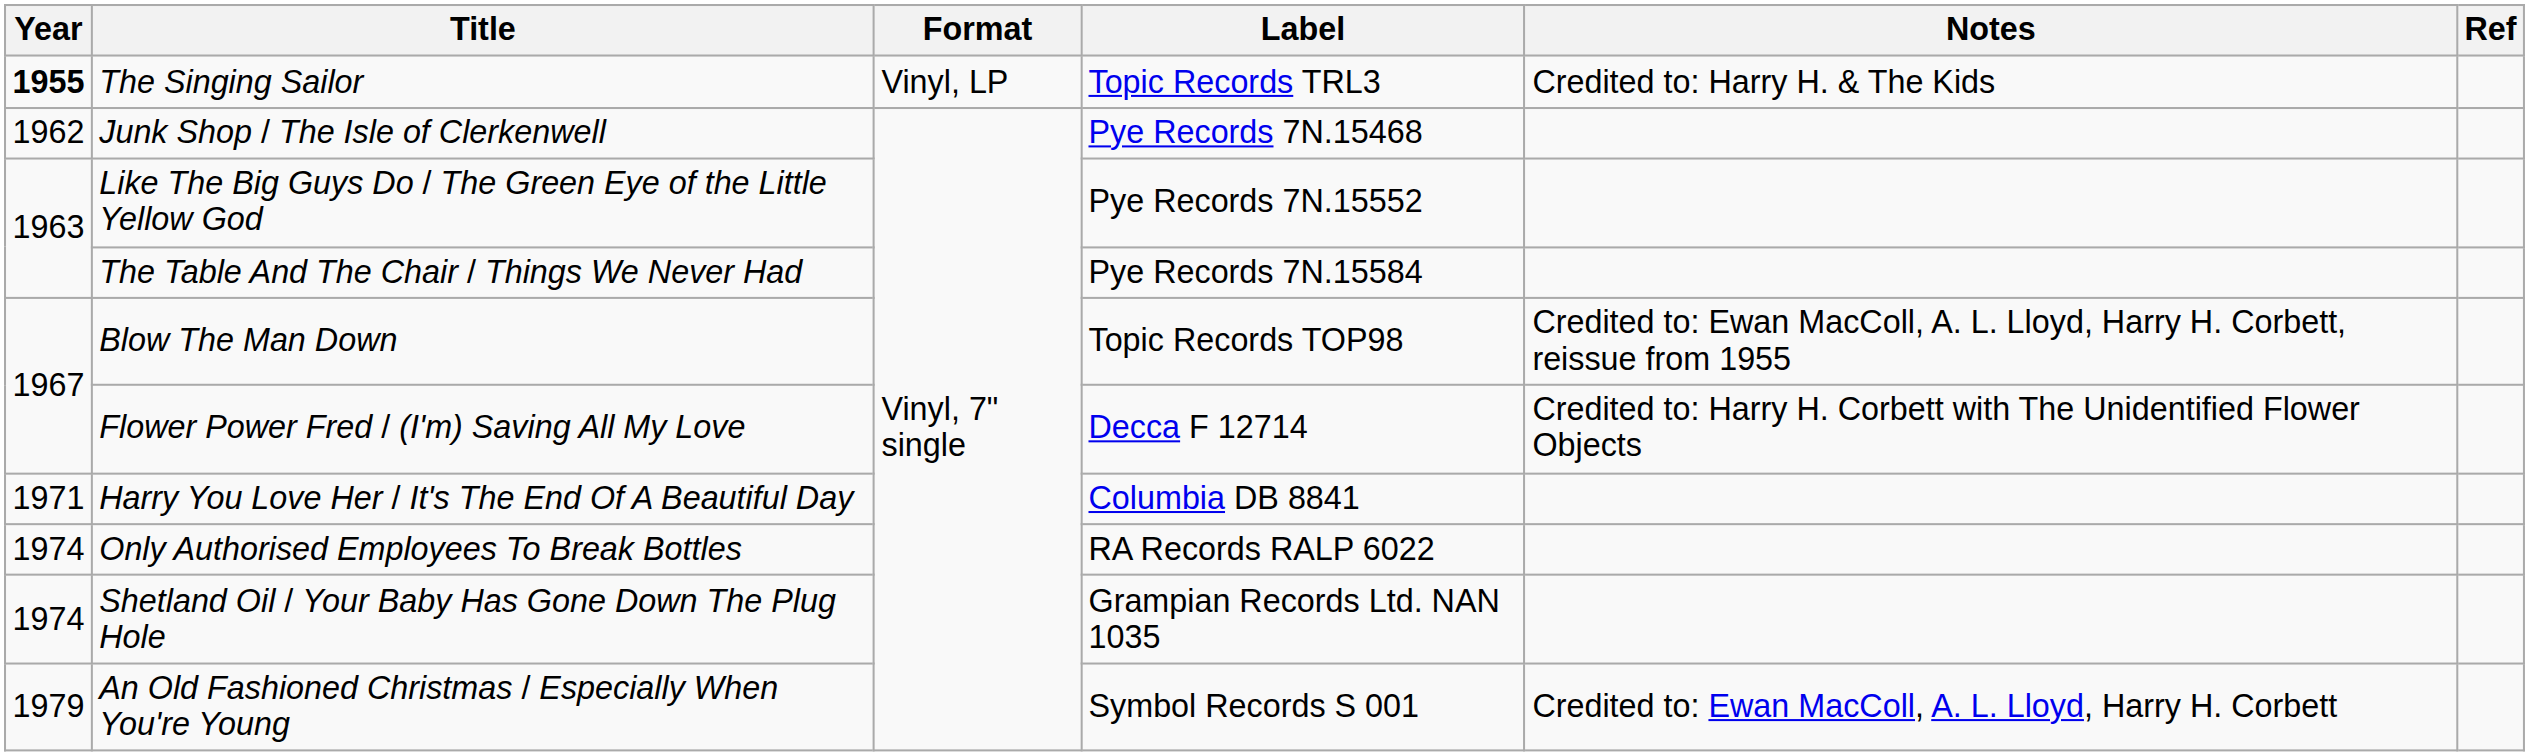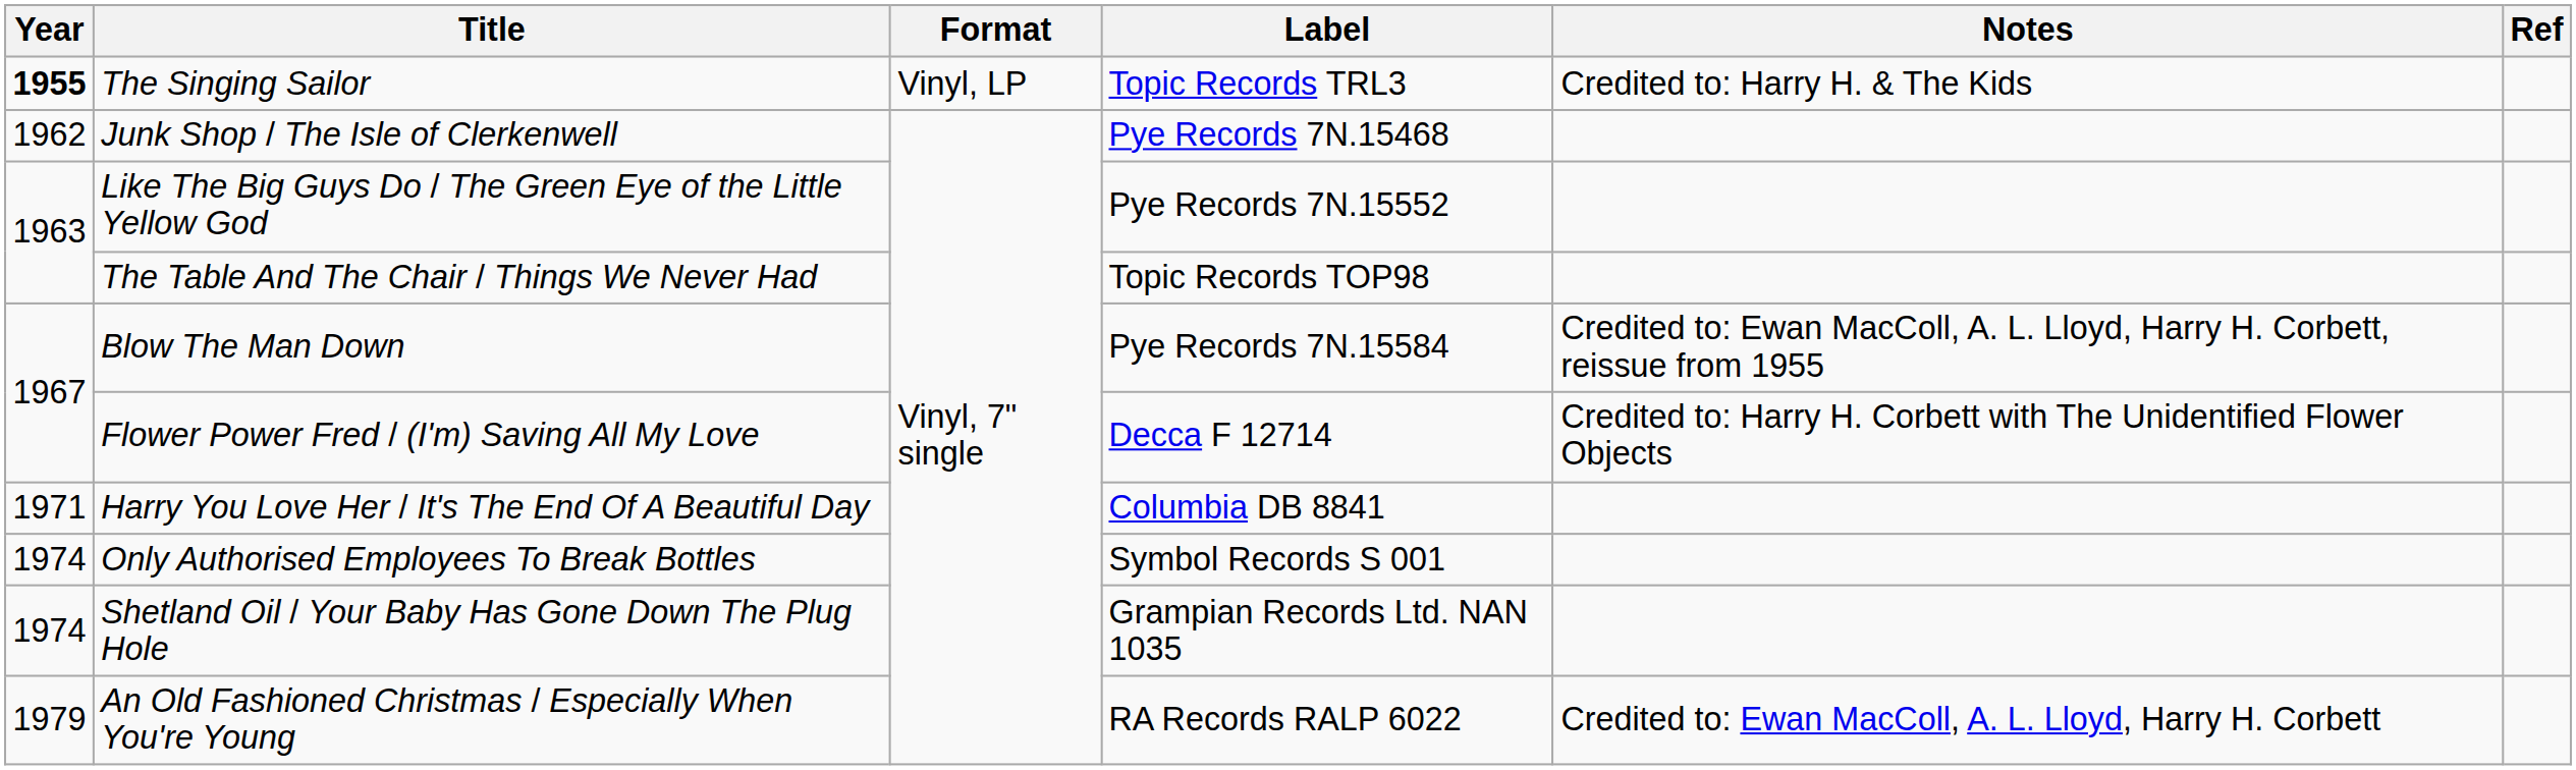The Table And The Chair / Things We Never Had | Label: Pye Records 7N.15584 -> Topic Records TOP98
Blow The Man Down | Label: Topic Records TOP98 -> Pye Records 7N.15584
Only Authorised Employees To Break Bottles | Label: RA Records RALP 6022 -> Symbol Records S 001
An Old Fashioned Christmas / Especially When You're Young | Label: Symbol Records S 001 -> RA Records RALP 6022
